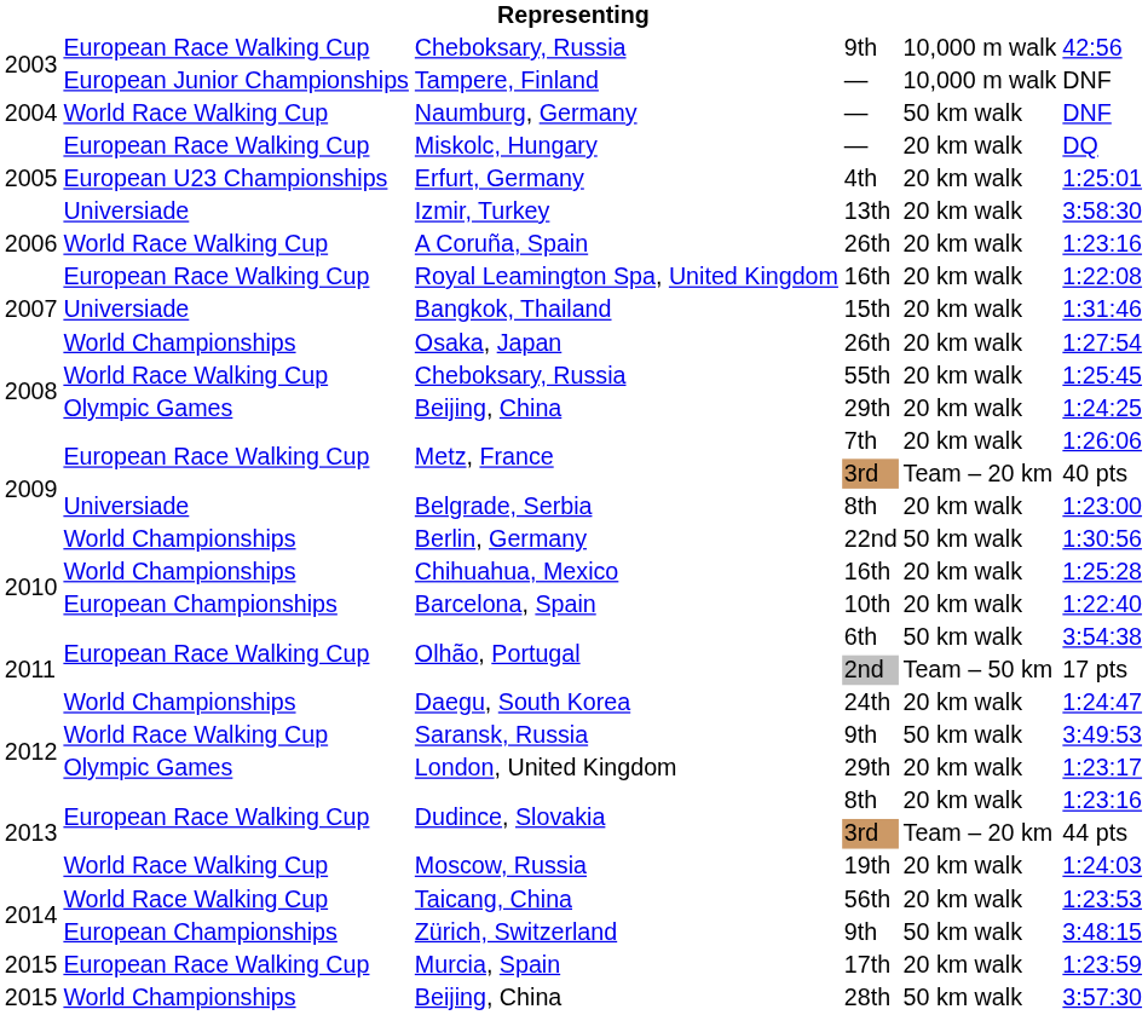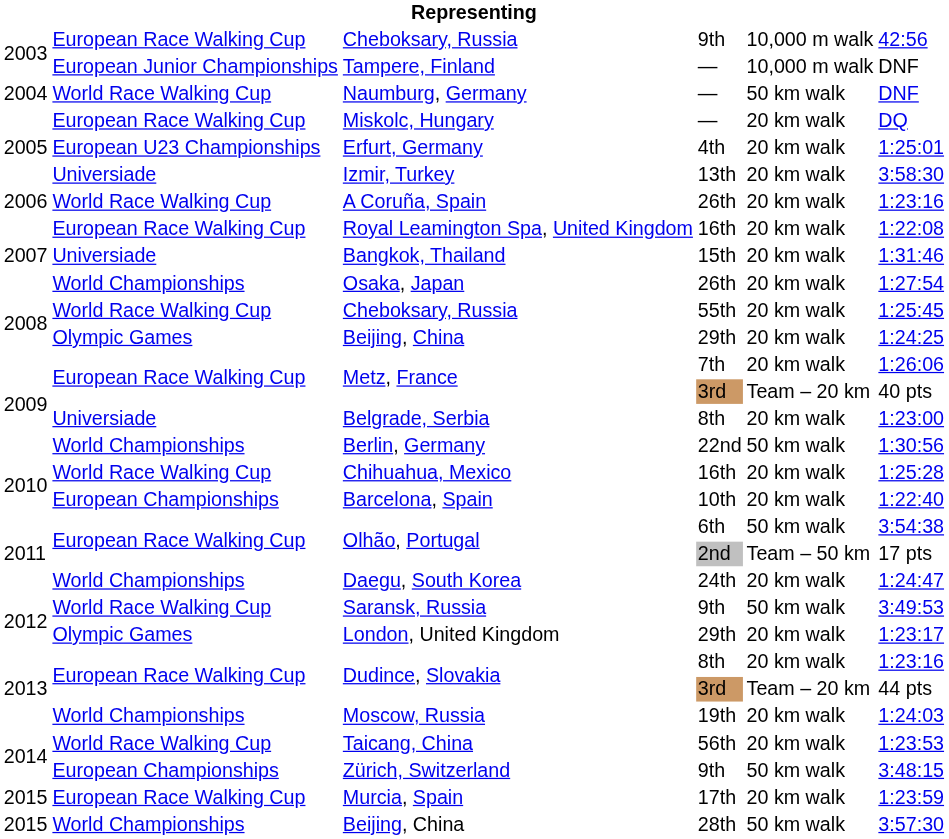Chihuahua, Mexico | column 2: World Championships -> World Race Walking Cup
Moscow, Russia | column 2: World Race Walking Cup -> World Championships
